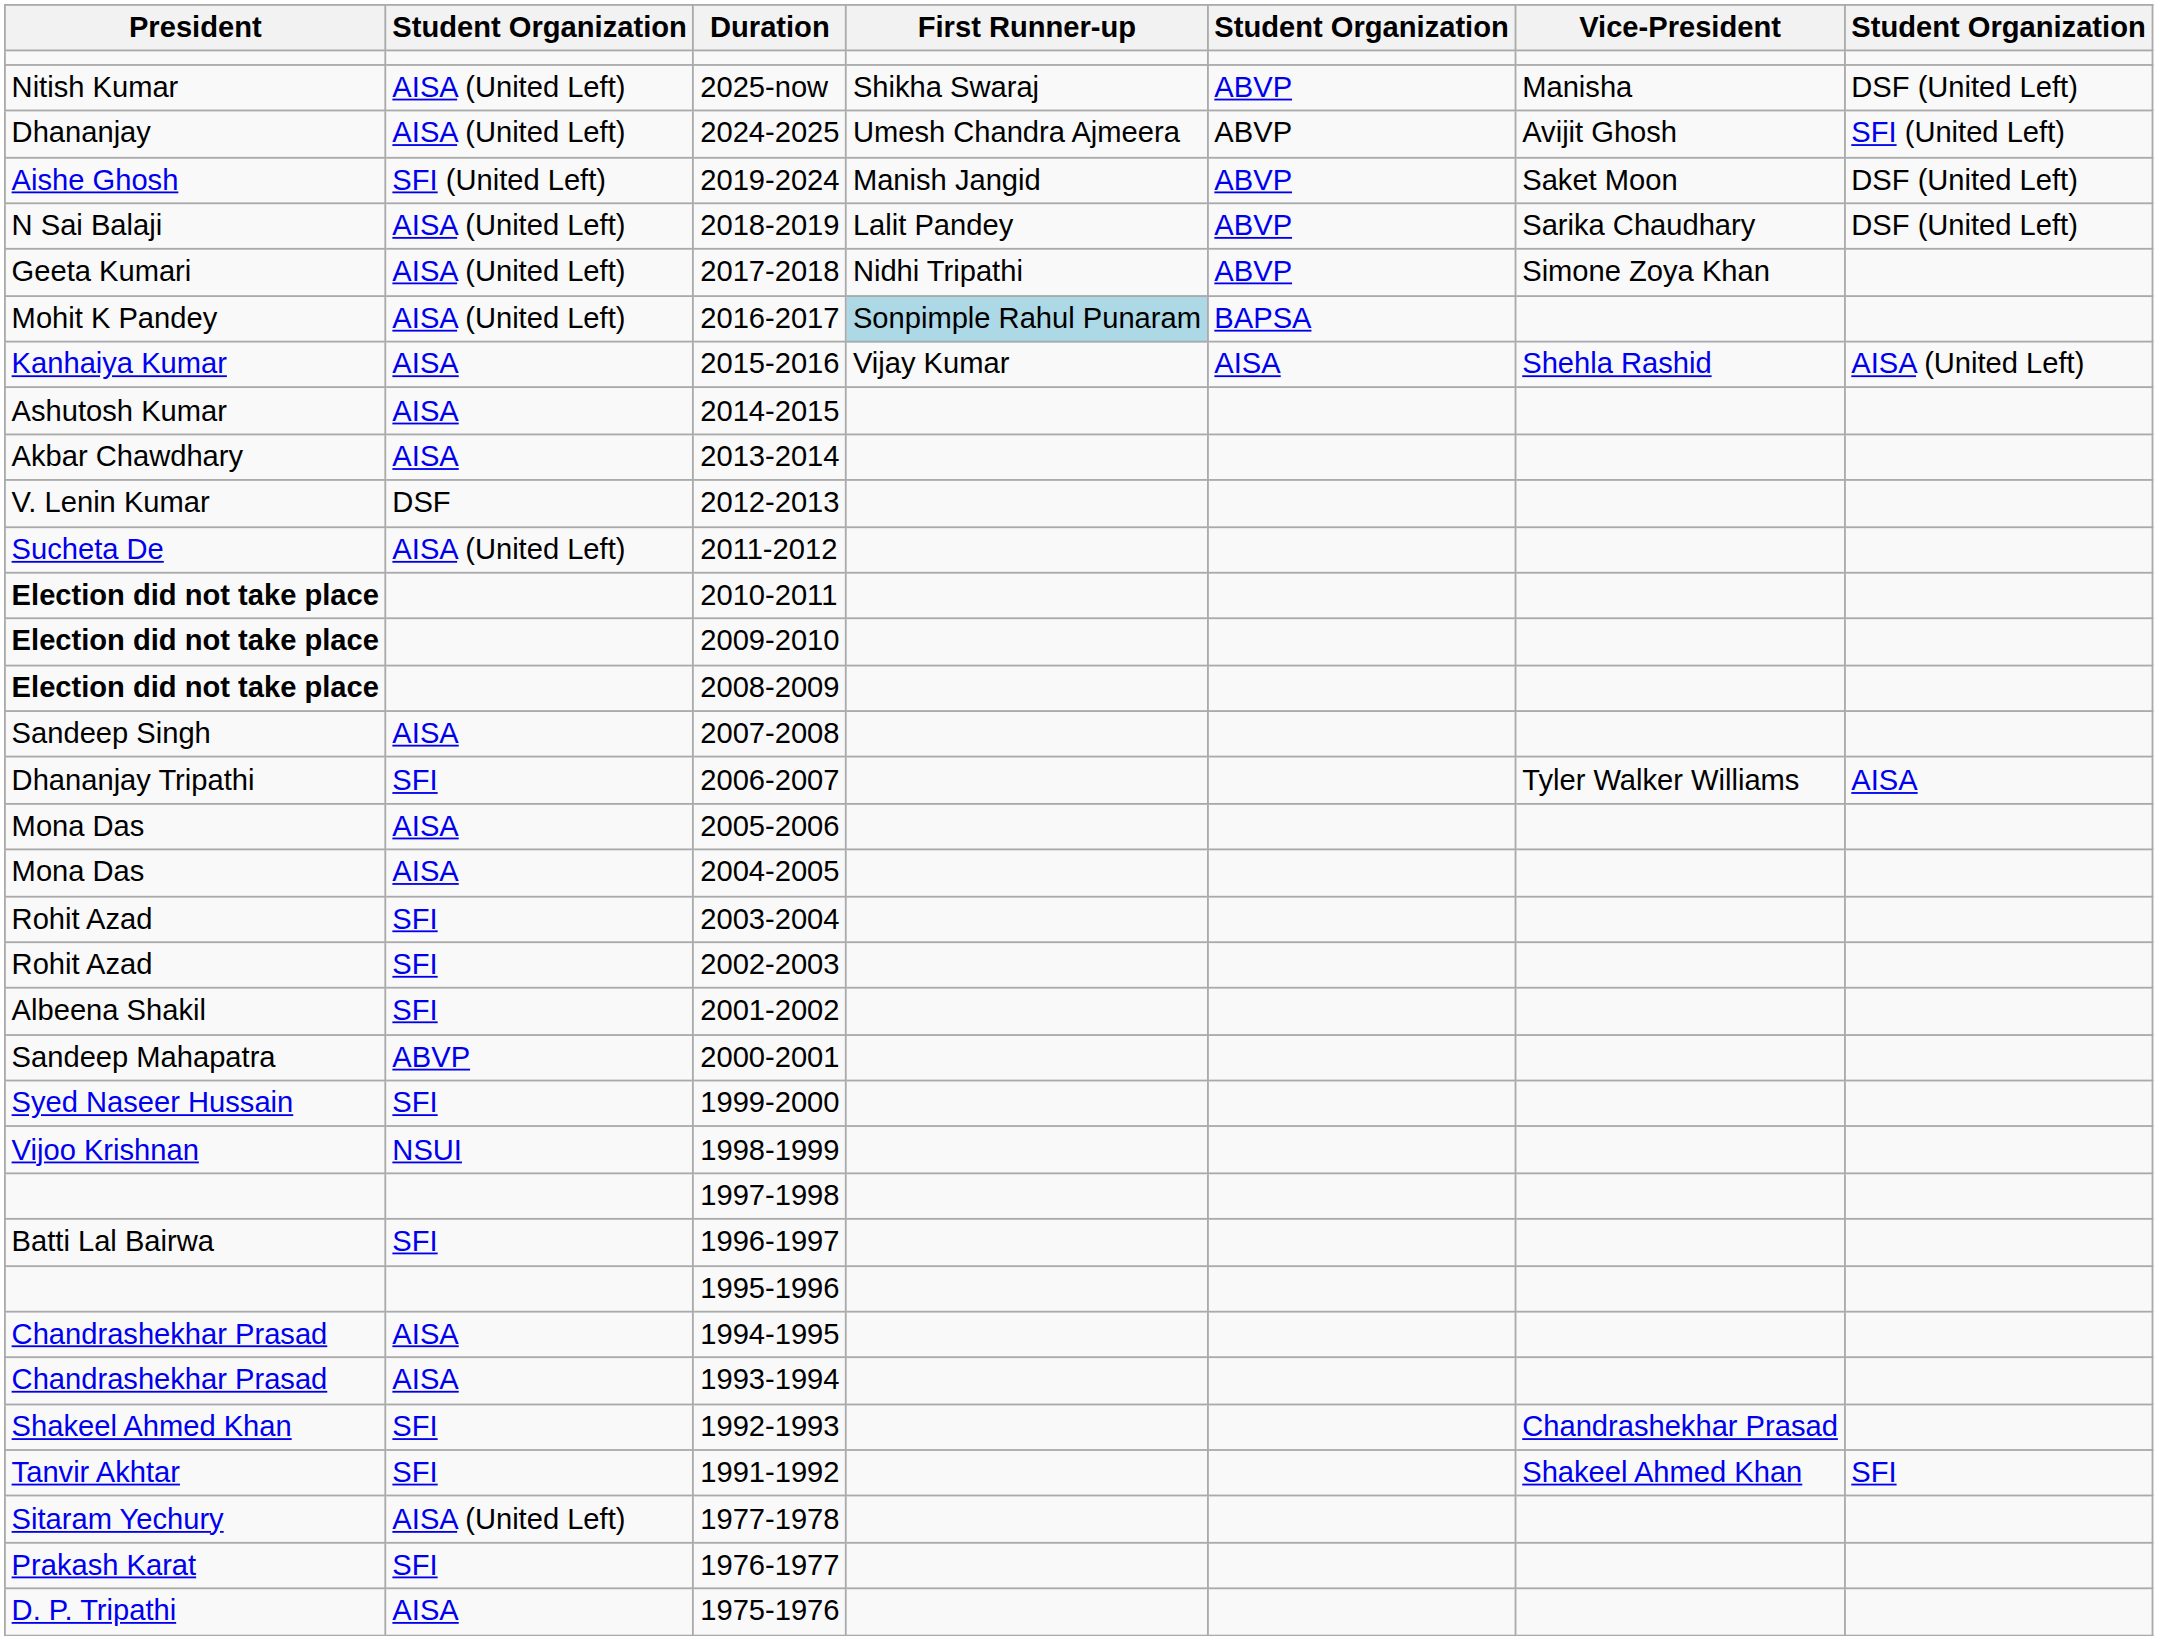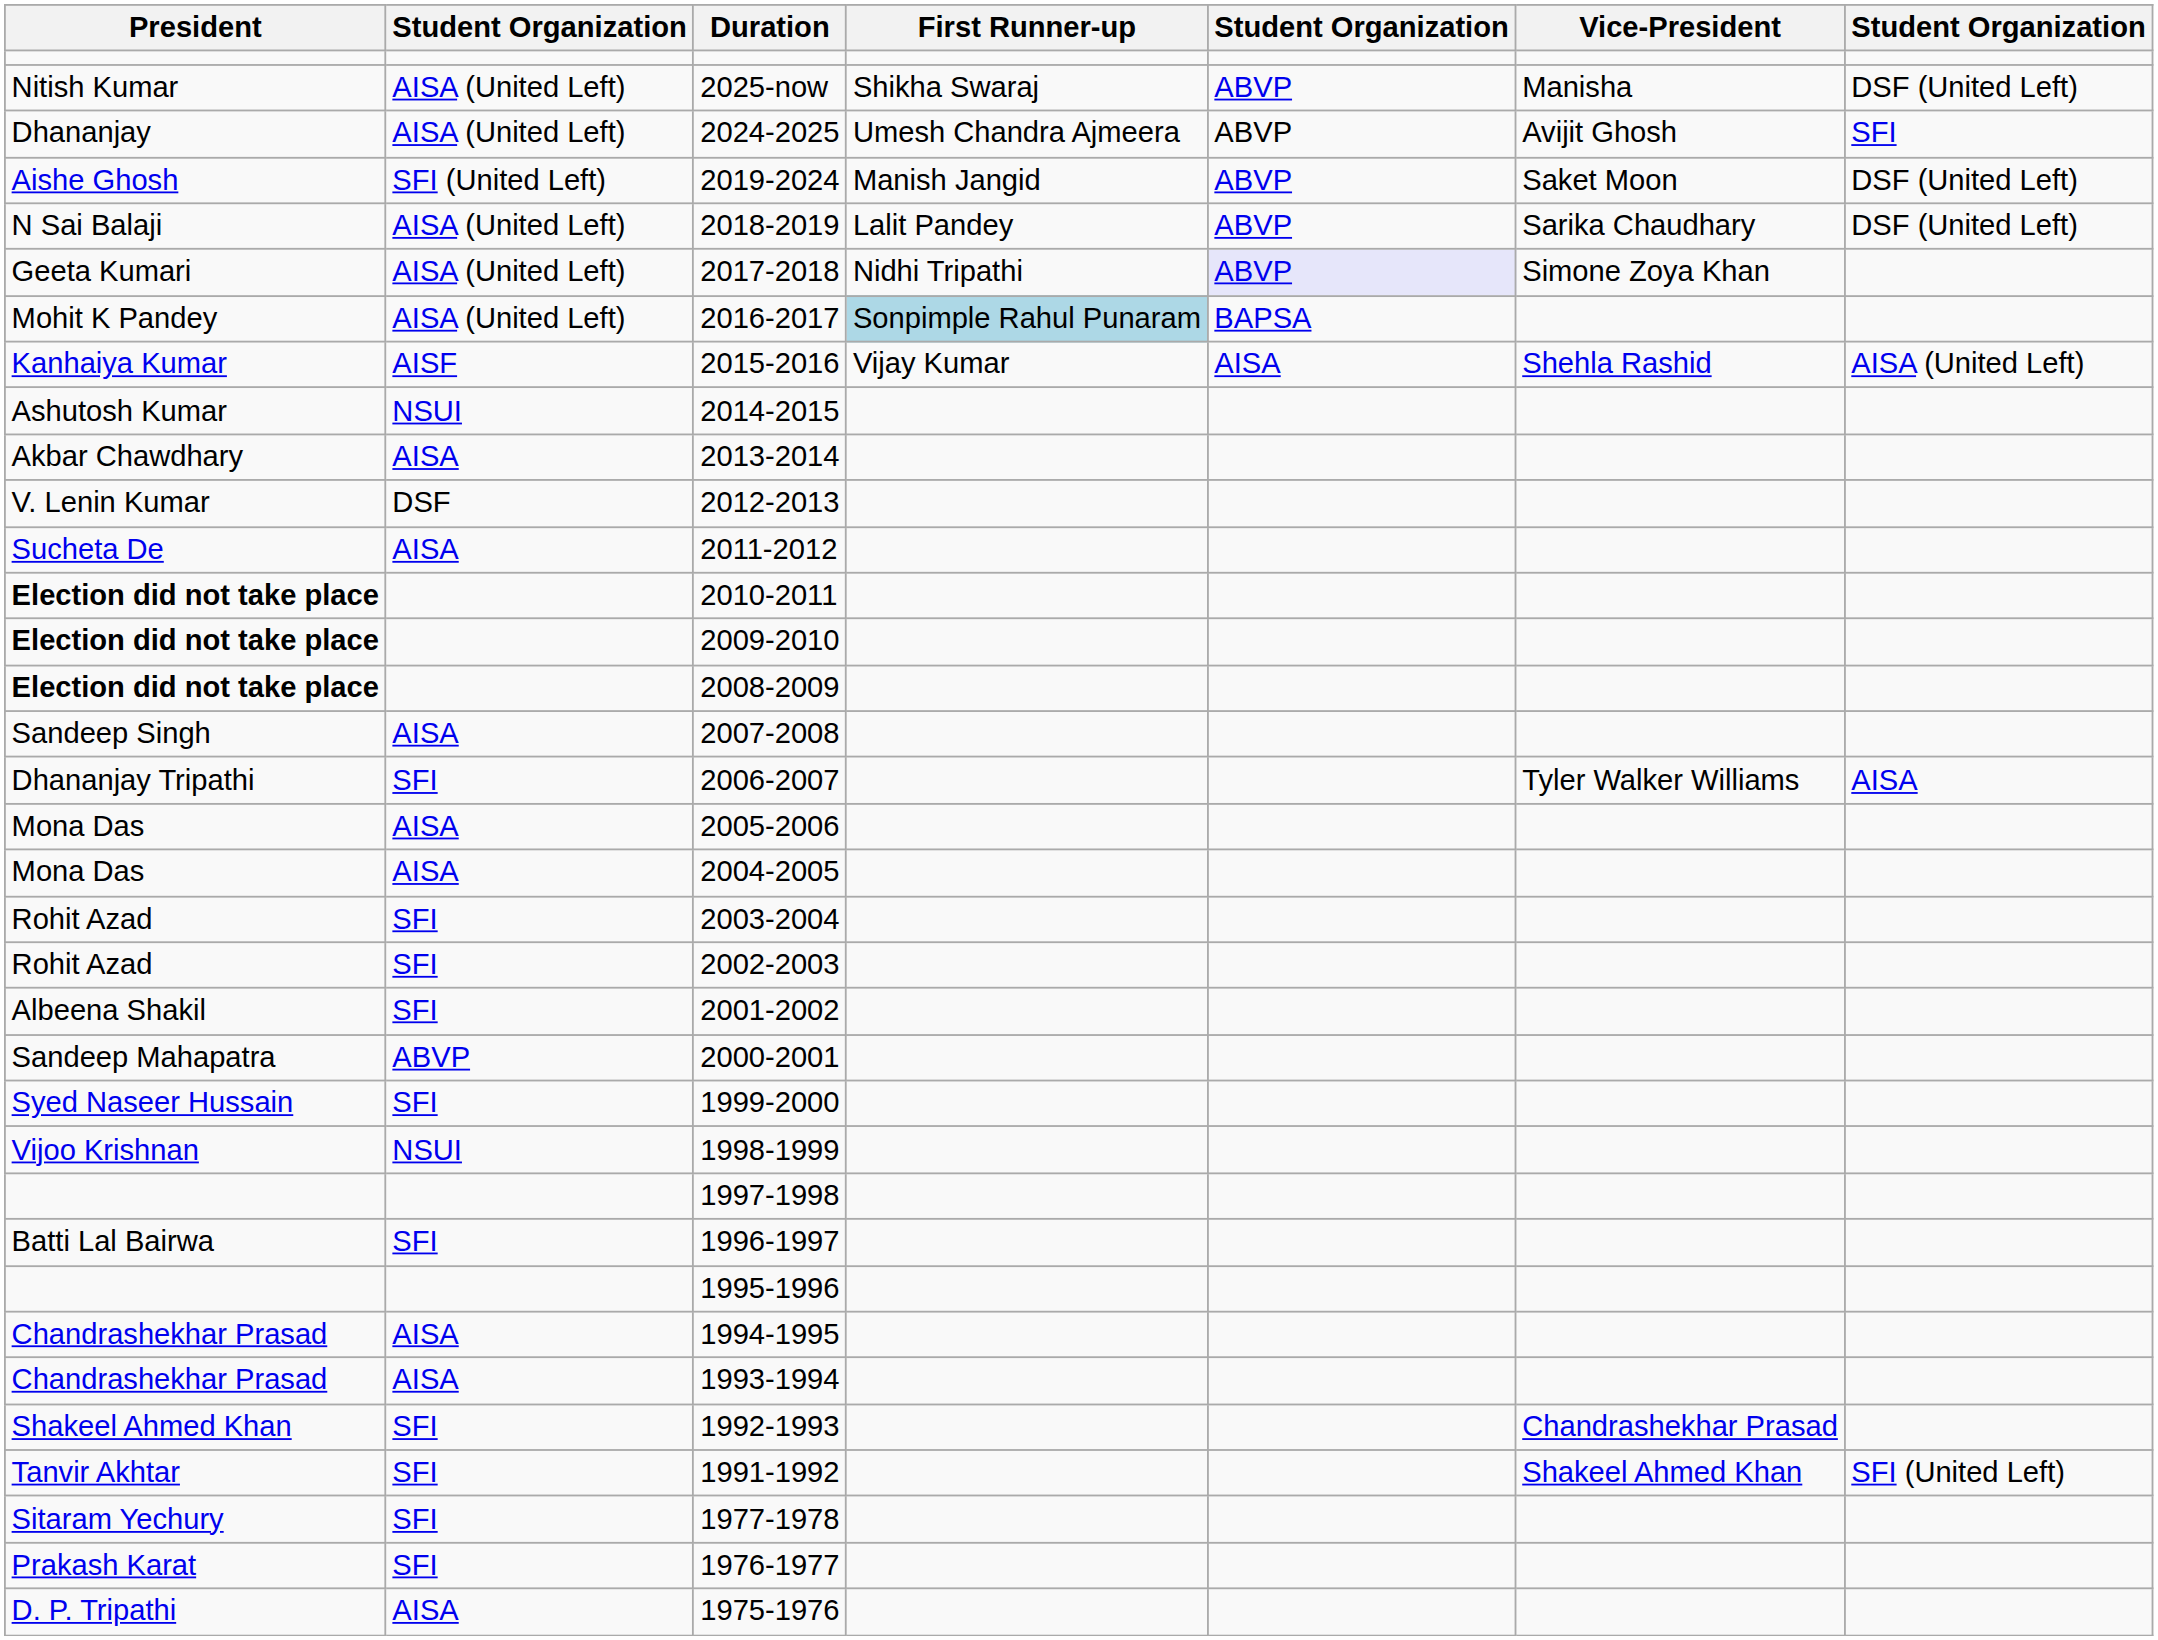2024-2025 | column 7: SFI (United Left) -> SFI
2017-2018 | column 5: no background -> lavender background
2015-2016 | column 2: AISA -> AISF
2014-2015 | column 2: AISA -> NSUI
2011-2012 | column 2: AISA (United Left) -> AISA
1991-1992 | column 7: SFI -> SFI (United Left)
1977-1978 | column 2: AISA (United Left) -> SFI
